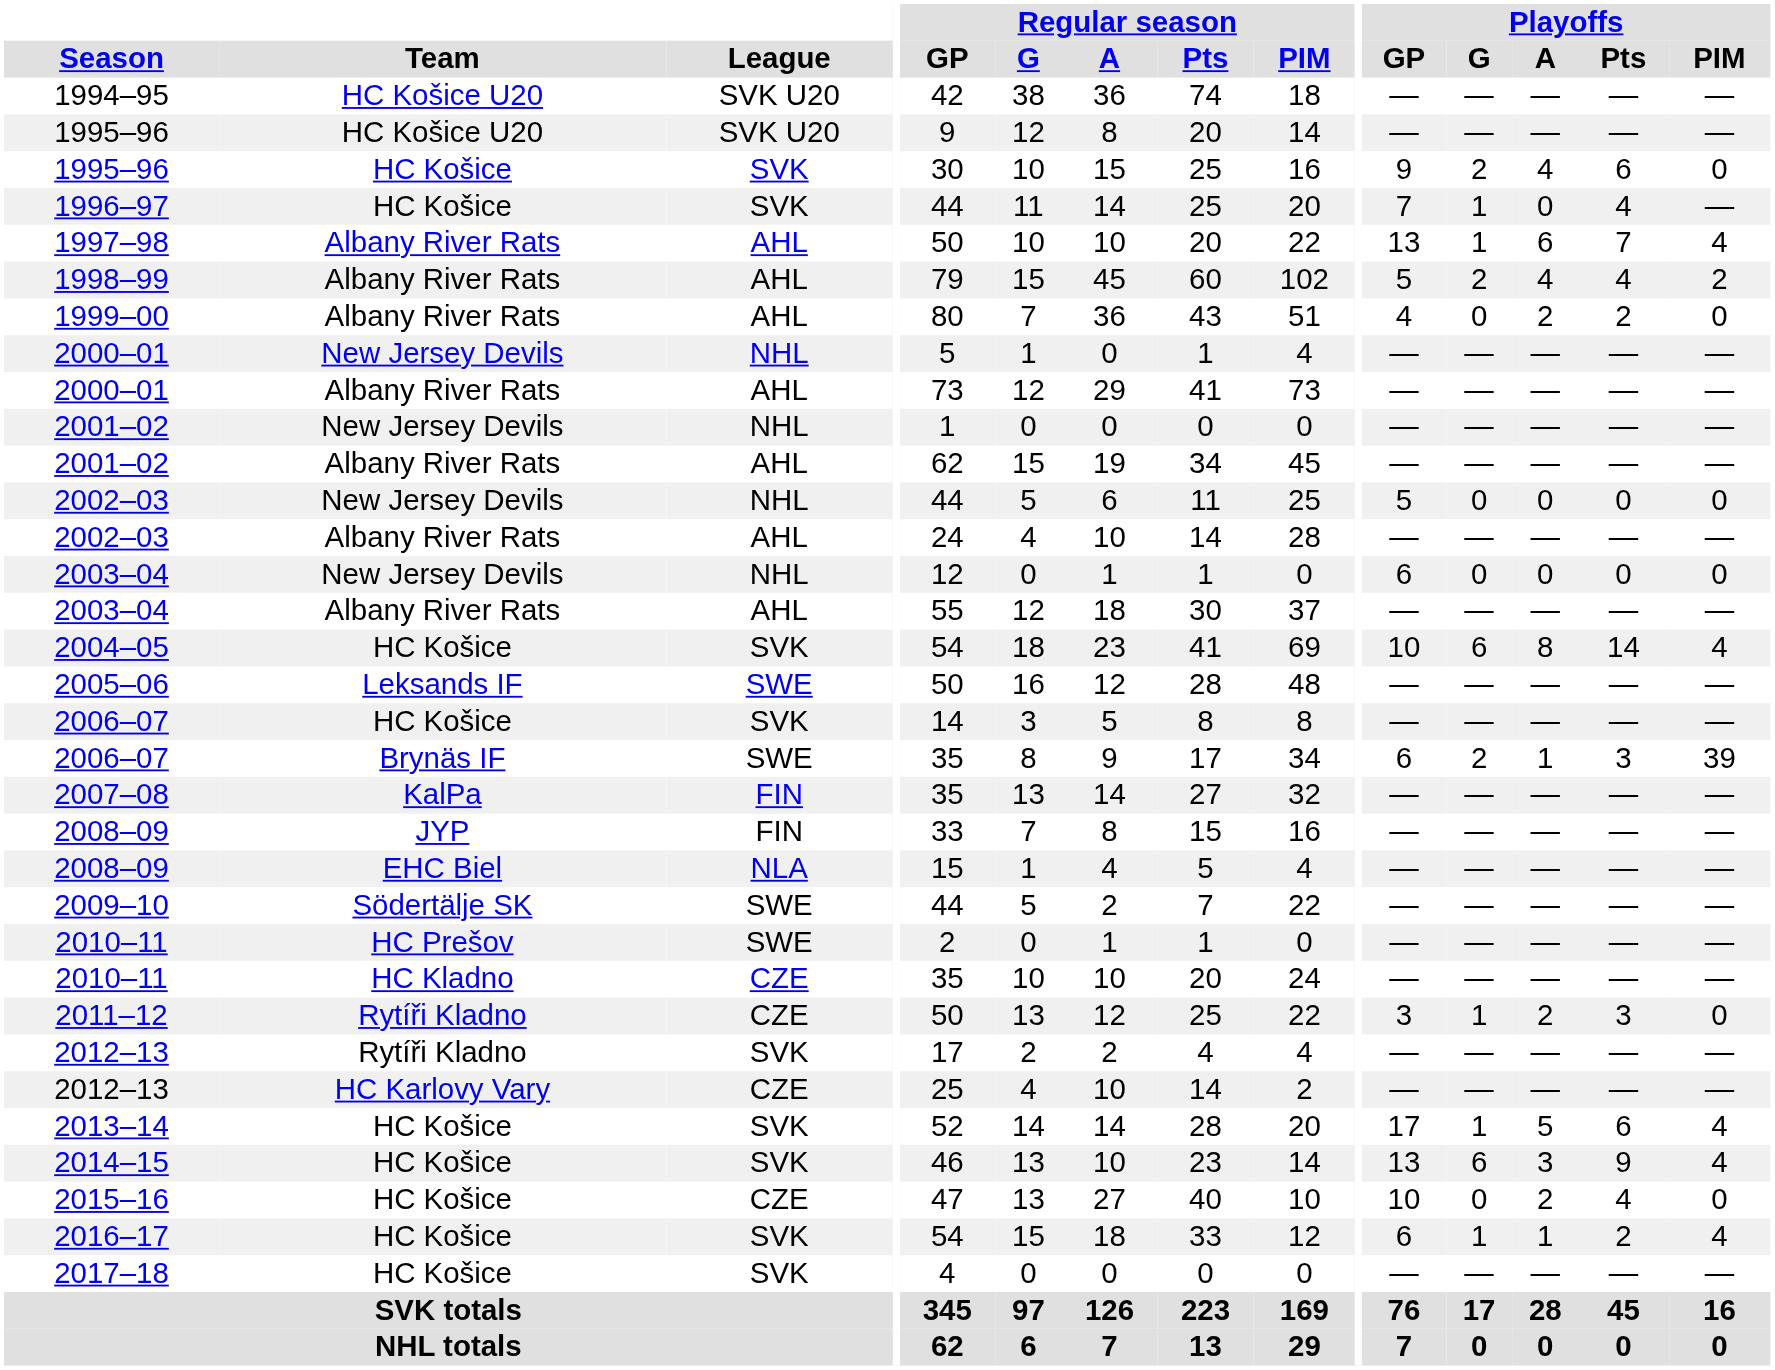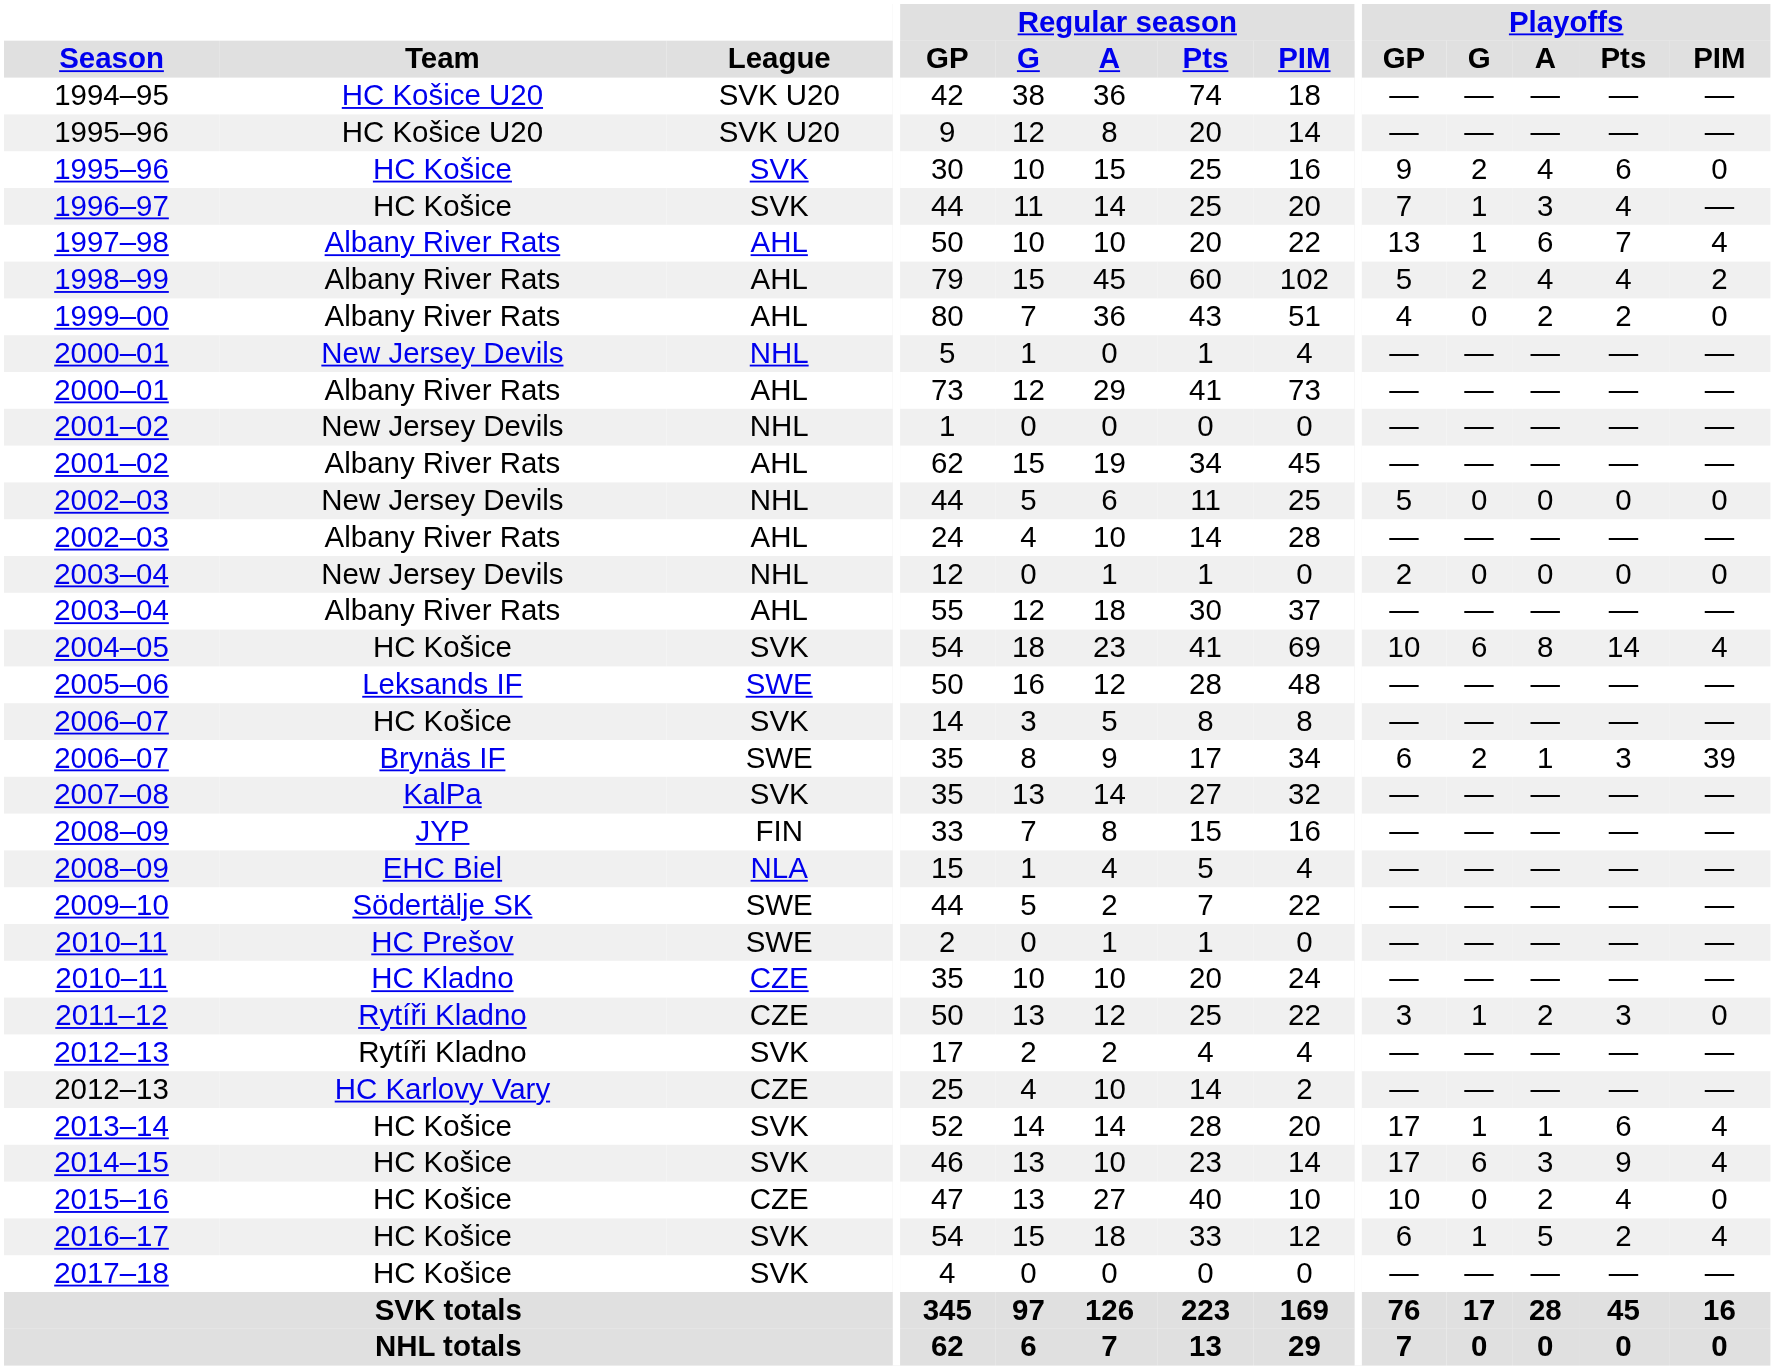1996–97 | Playoffs / A: 0 -> 3
2003–04 / New Jersey Devils | Playoffs / GP: 6 -> 2
2007–08 | League: FIN -> SVK
2013–14 | Playoffs / A: 5 -> 1
2014–15 | Playoffs / GP: 13 -> 17
2016–17 | Playoffs / A: 1 -> 5
